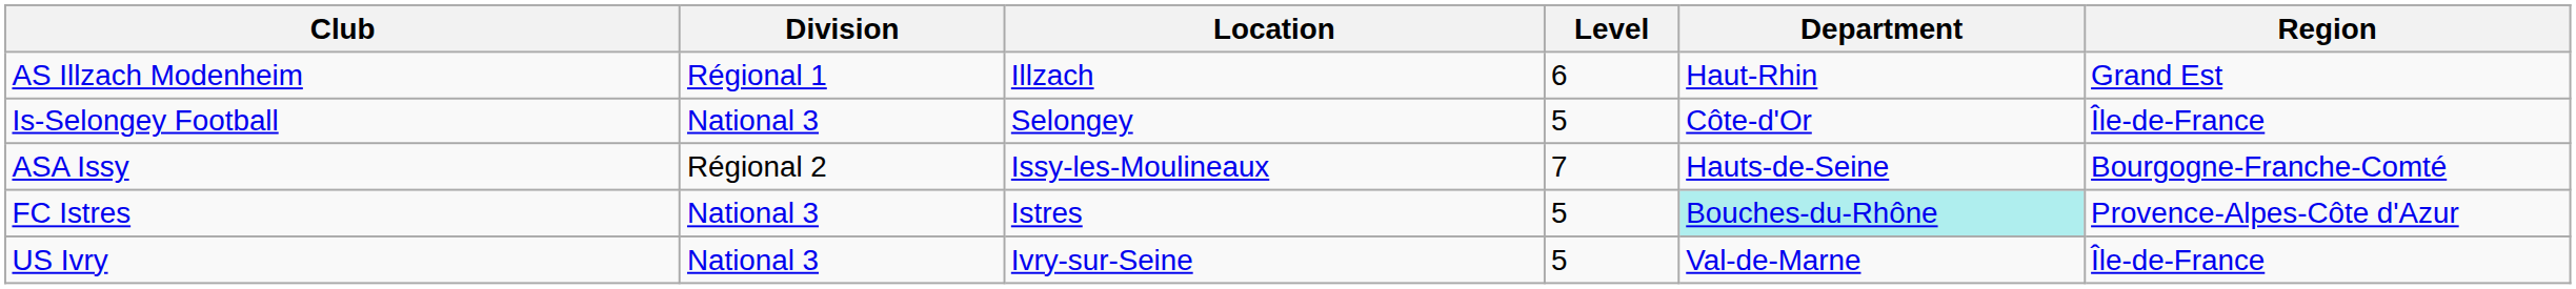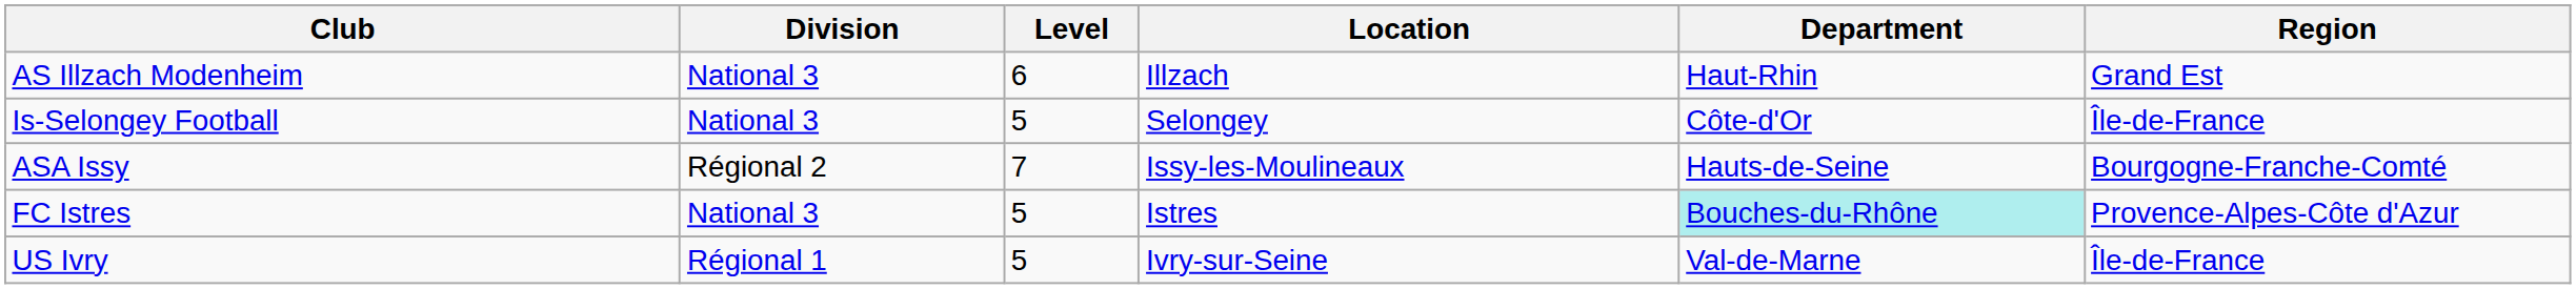columns swapped: Level <-> Location
AS Illzach Modenheim | Division: Régional 1 -> National 3
US Ivry | Division: National 3 -> Régional 1
